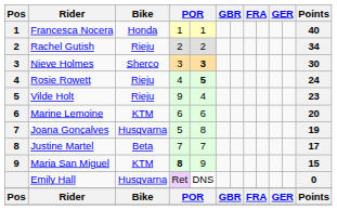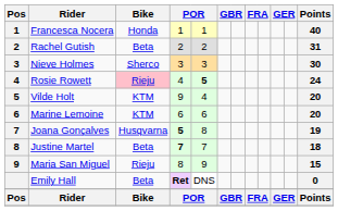Rachel Gutish | Bike: Rieju -> Beta
Rachel Gutish | Points: 34 -> 31
Nieve Holmes | column 5: bold -> normal
Rosie Rowett | Bike: no background -> pink background
Vilde Holt | Bike: Rieju -> KTM
Vilde Holt | Points: 23 -> 20
Joana Gonçalves | column 4: normal -> bold
Justine Martel | column 4: normal -> bold
Justine Martel | Points: 17 -> 18
Maria San Miguel | Bike: KTM -> Rieju
Maria San Miguel | column 4: bold -> normal
Emily Hall | Bike: Husqvarna -> Beta
Emily Hall | column 4: normal -> bold
